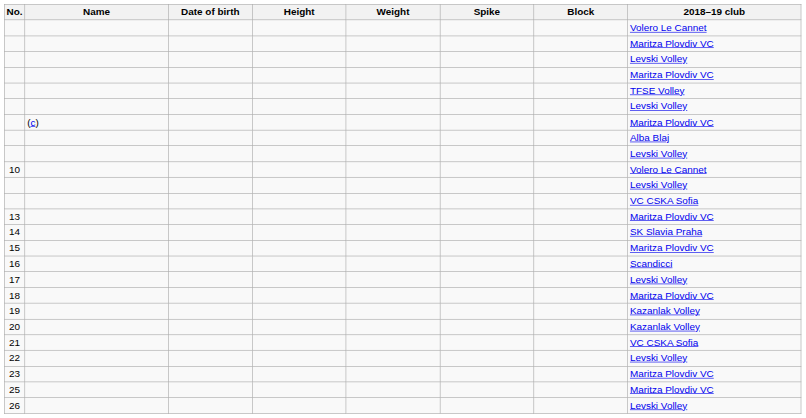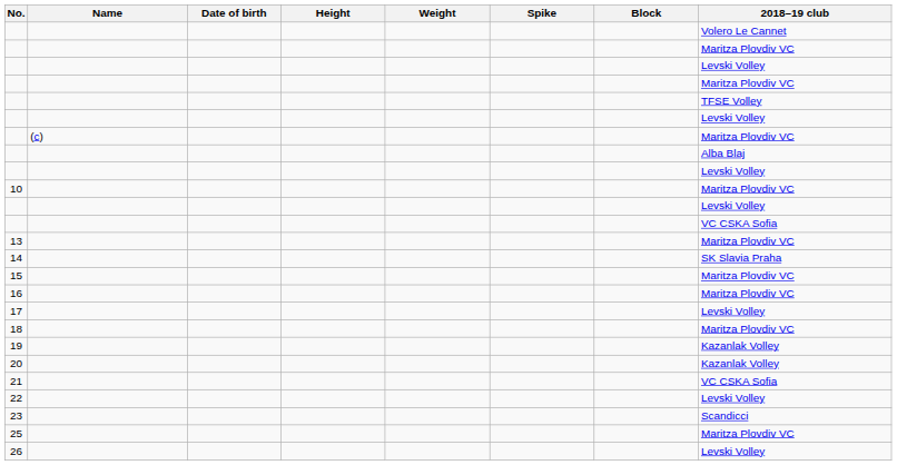10 | 2018–19 club: Volero Le Cannet -> Maritza Plovdiv VC
16 | 2018–19 club: Scandicci -> Maritza Plovdiv VC
23 | 2018–19 club: Maritza Plovdiv VC -> Scandicci
